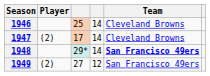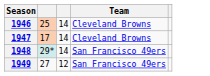- column: Player | (2) | (2)
1948 | Team: bold -> normal
